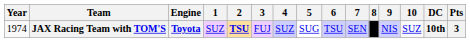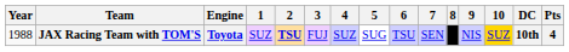JAX Racing Team with TOM'S | Year: 1974 -> 1988
JAX Racing Team with TOM'S | 10: no background -> gold background
JAX Racing Team with TOM'S | Pts: 3 -> 4
